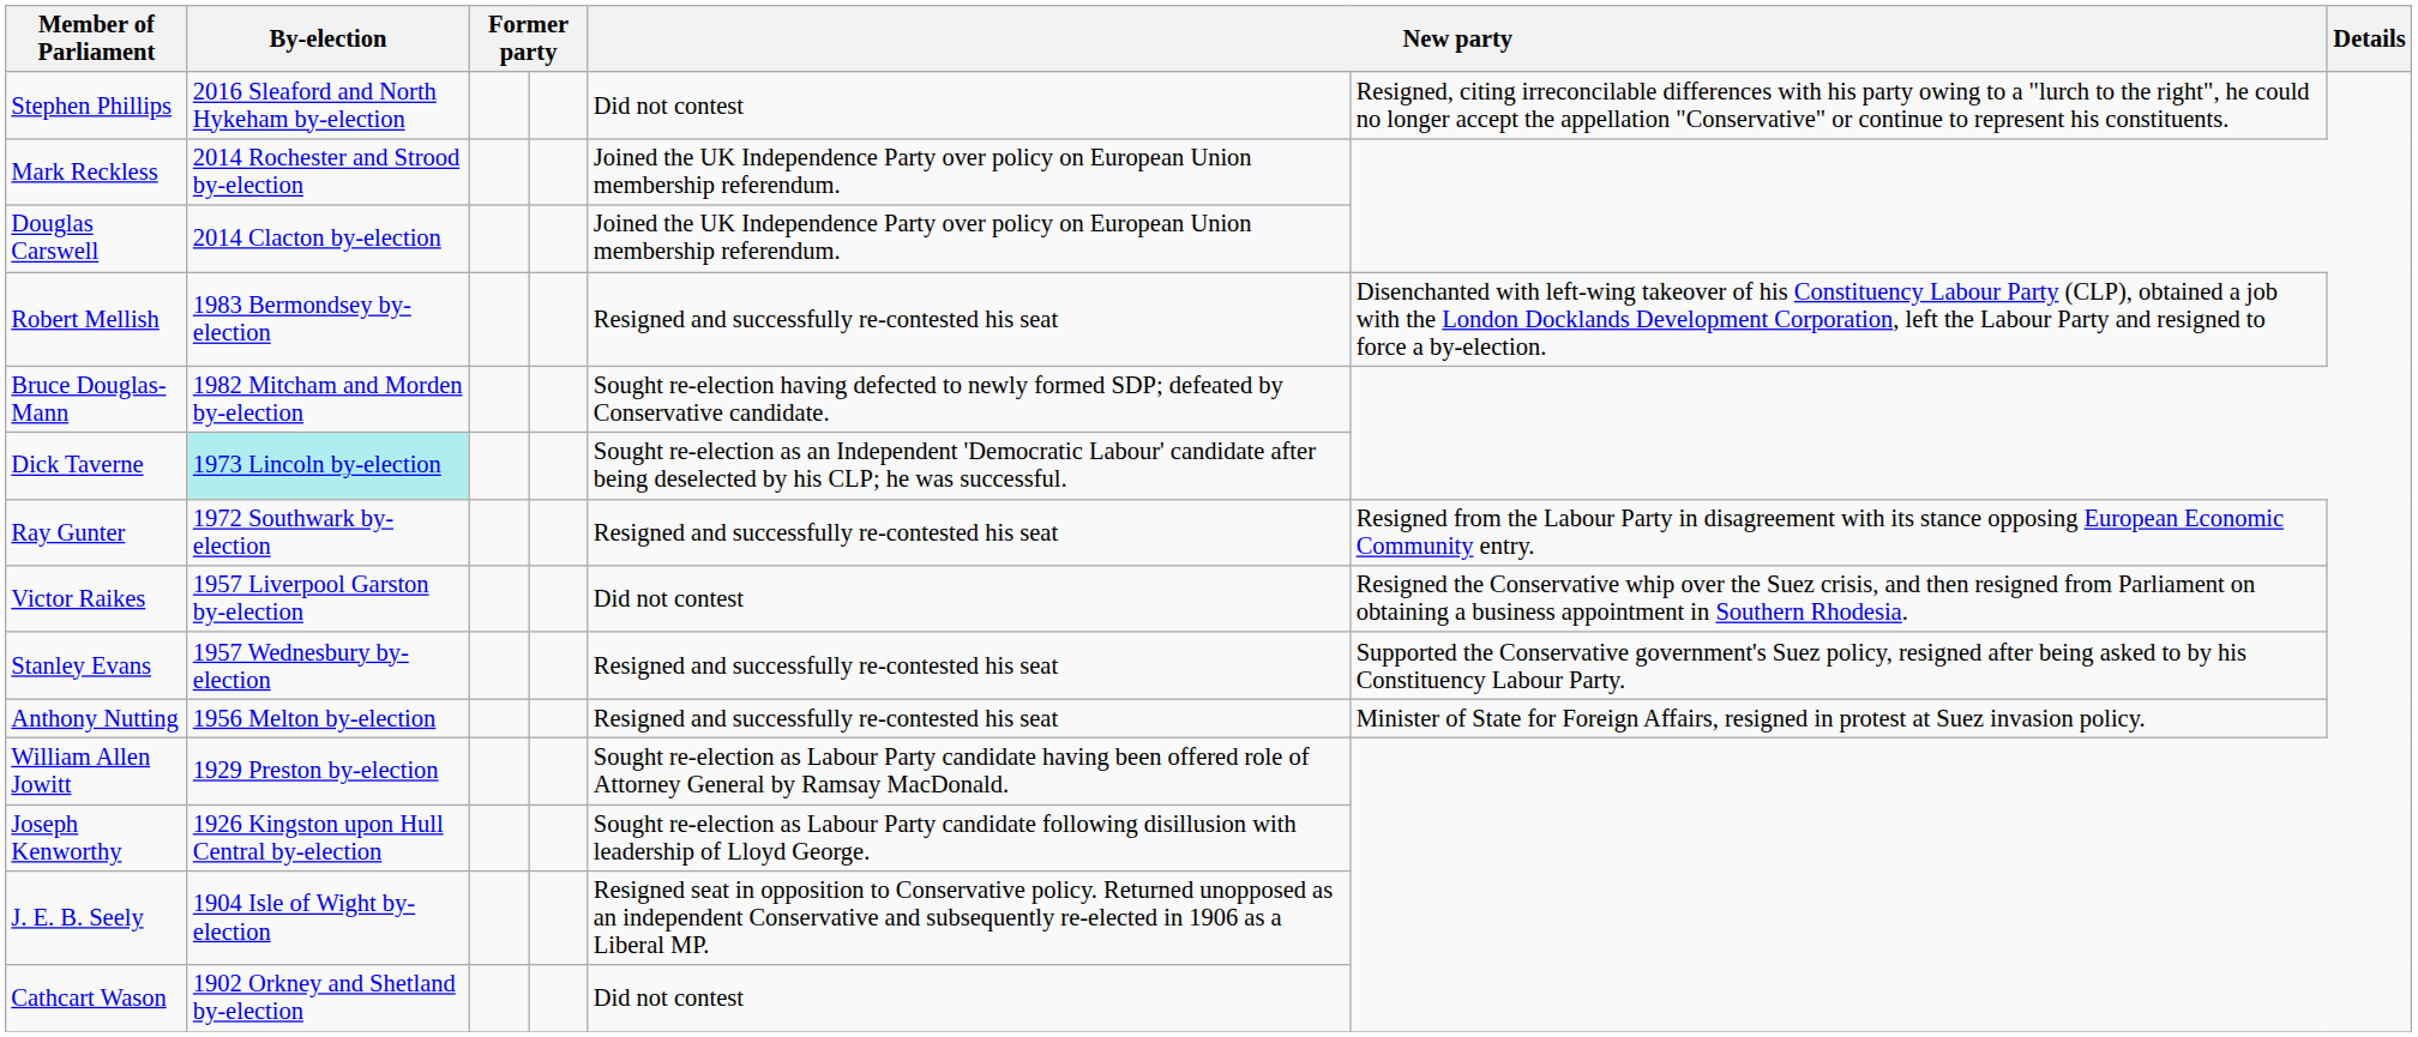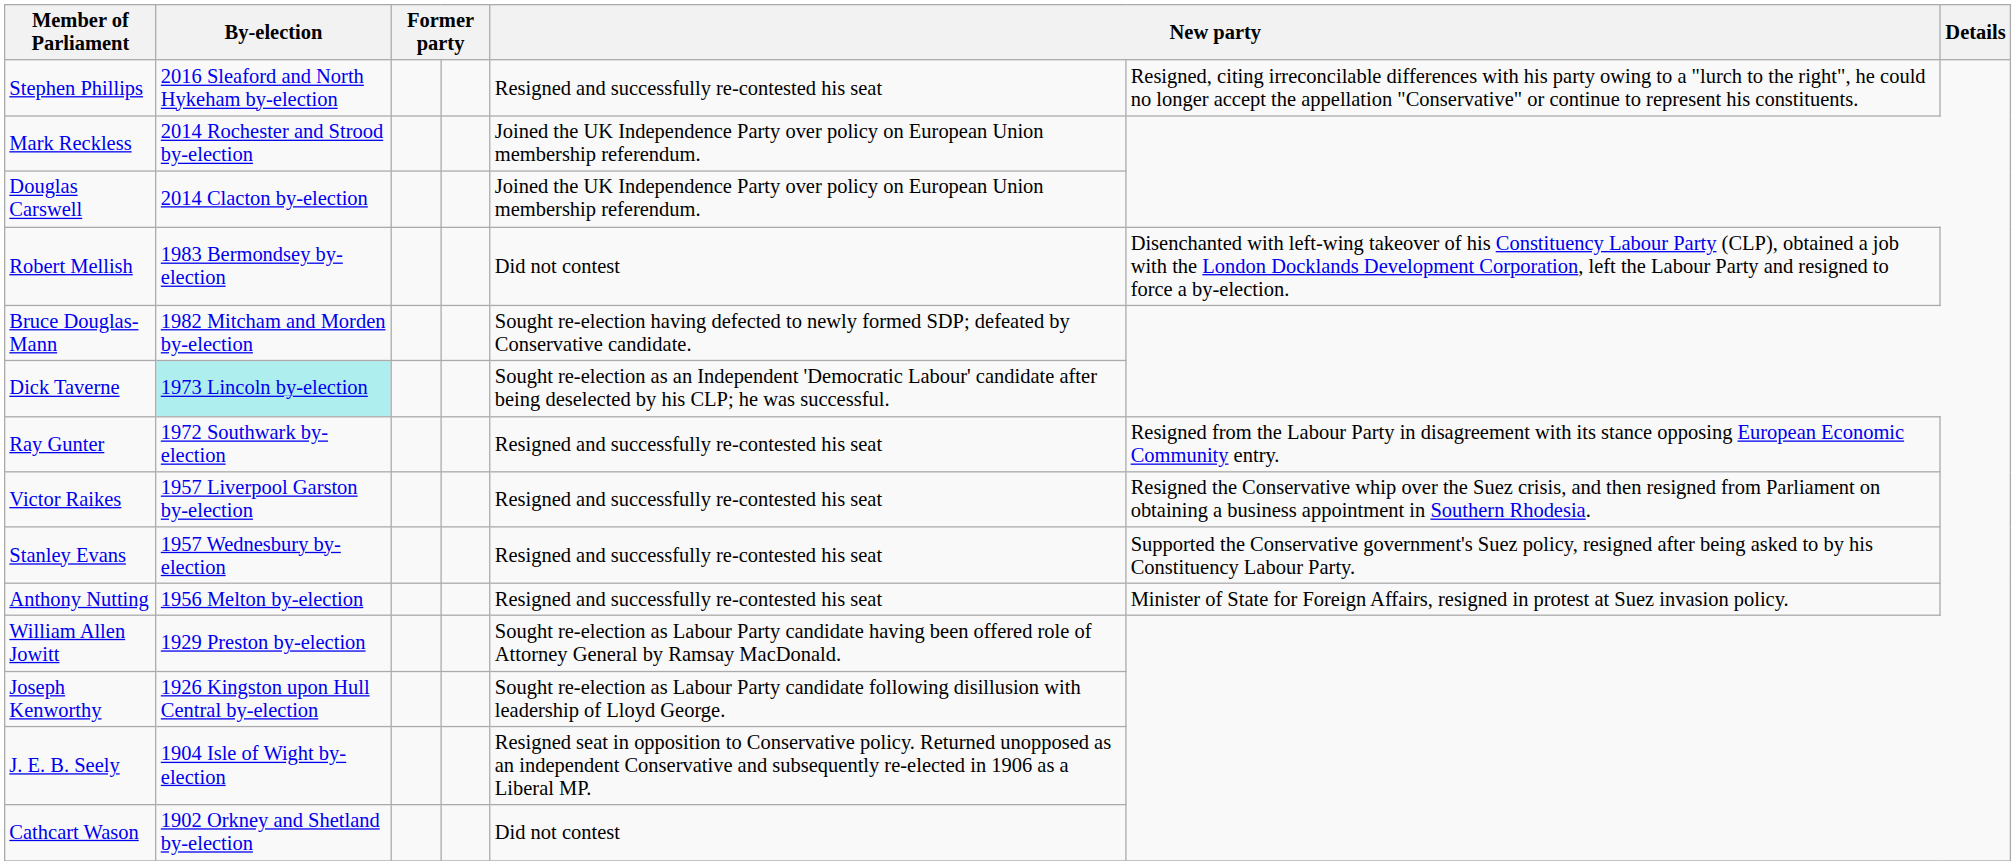Stephen Phillips | column 5: Did not contest -> Resigned and successfully re-contested his seat
Robert Mellish | column 5: Resigned and successfully re-contested his seat -> Did not contest
Victor Raikes | column 5: Did not contest -> Resigned and successfully re-contested his seat
